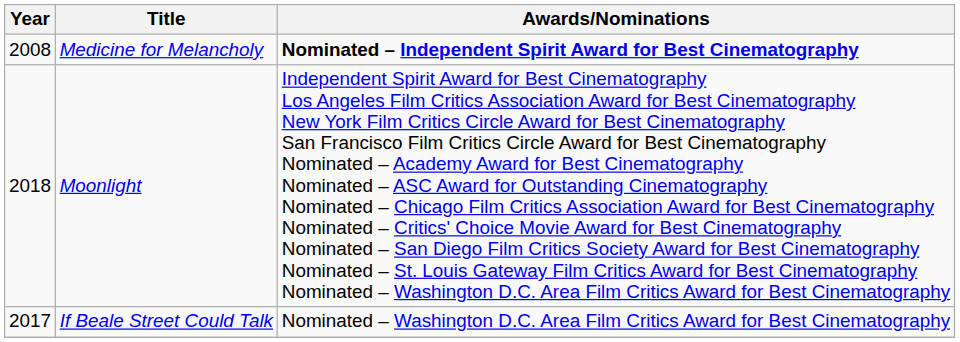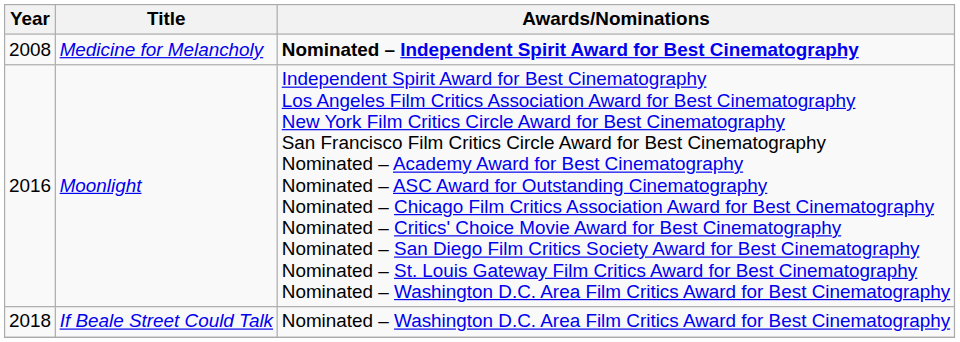Moonlight | Year: 2018 -> 2016
If Beale Street Could Talk | Year: 2017 -> 2018
